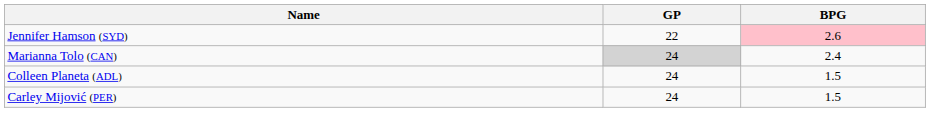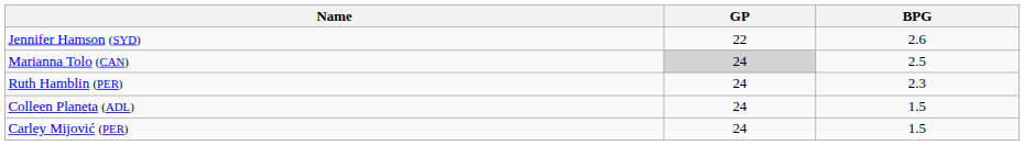Jennifer Hamson (SYD) | BPG: pink background -> no background
Marianna Tolo (CAN) | BPG: 2.4 -> 2.5
+ row: Ruth Hamblin (PER) | 24 | 2.3
